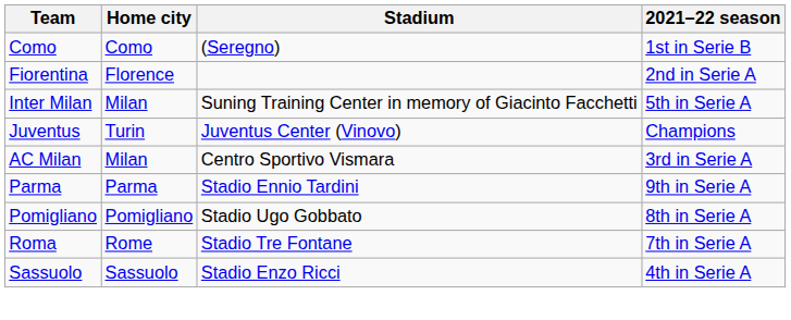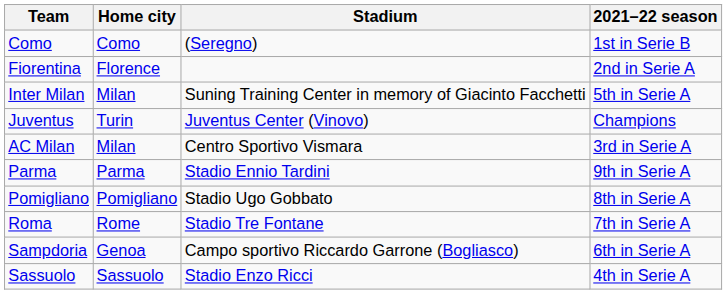+ row: Sampdoria | Genoa | Campo sportivo Riccardo Garrone (Bogliasco) | 6th in Serie A
